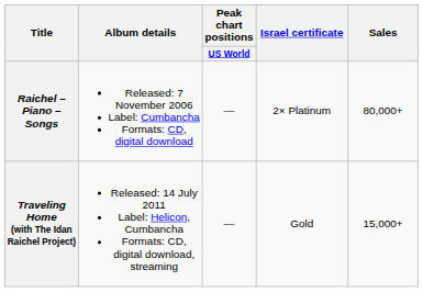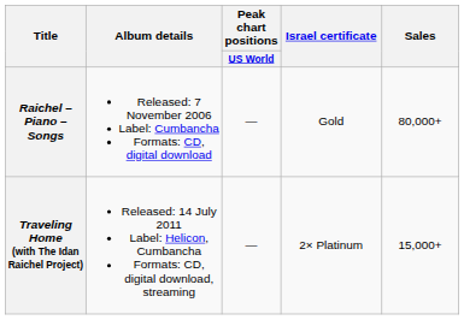Raichel – Piano – Songs | Israel certificate: 2× Platinum -> Gold
Traveling Home (with The Idan Raichel Project) | Israel certificate: Gold -> 2× Platinum
